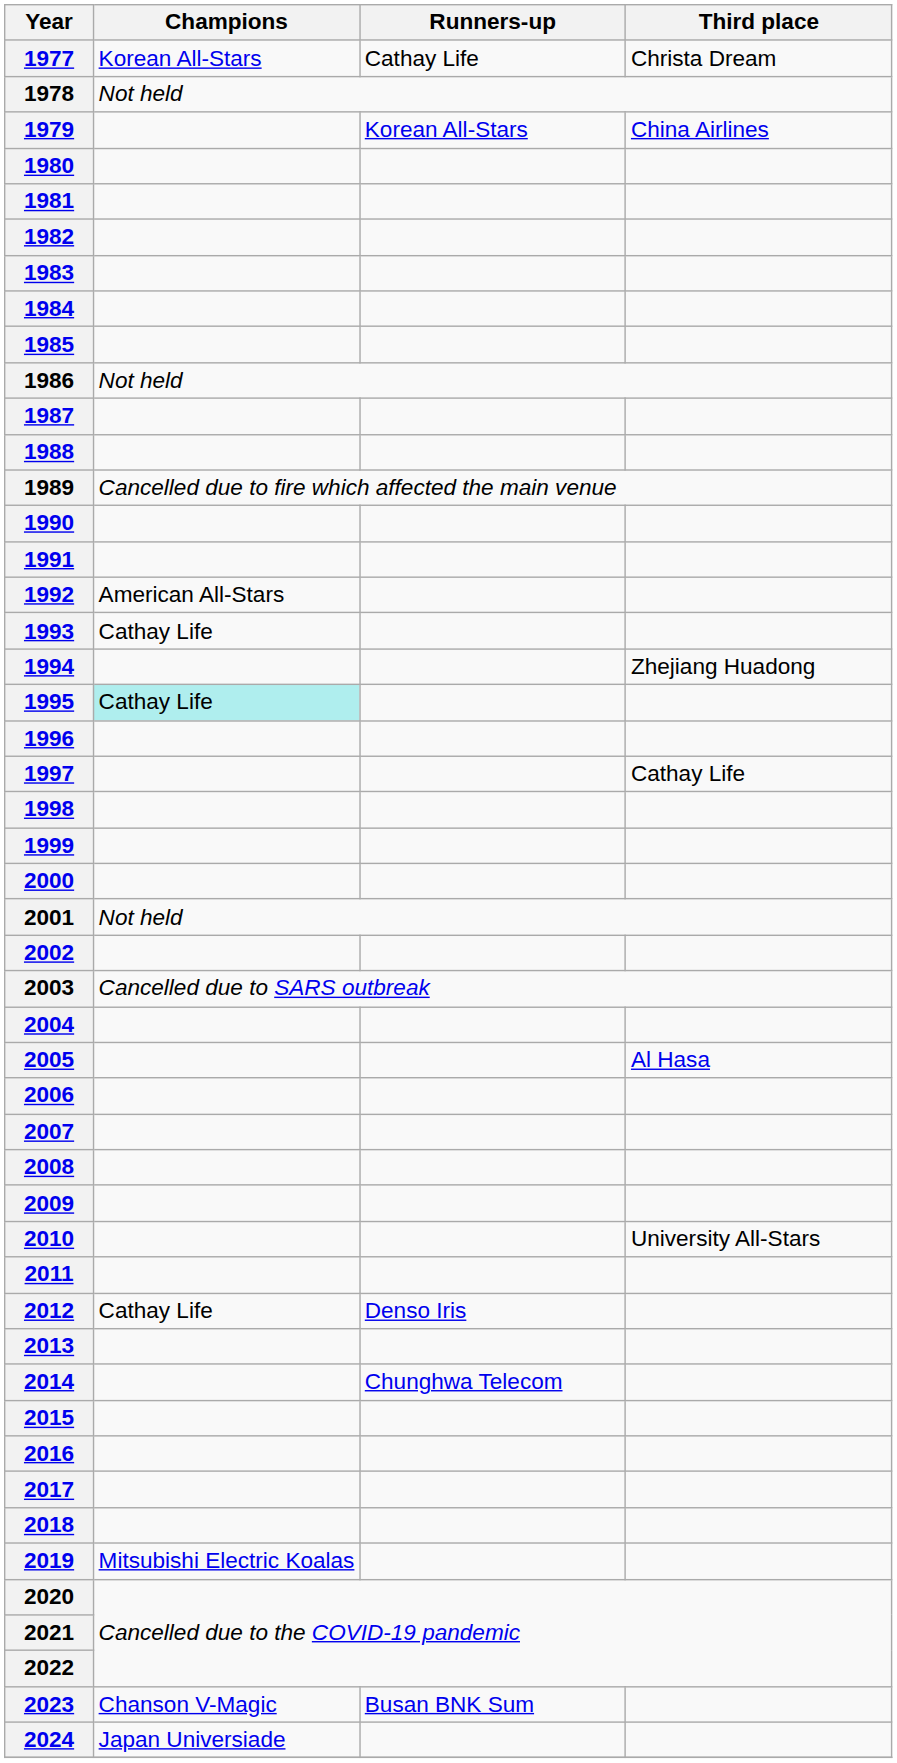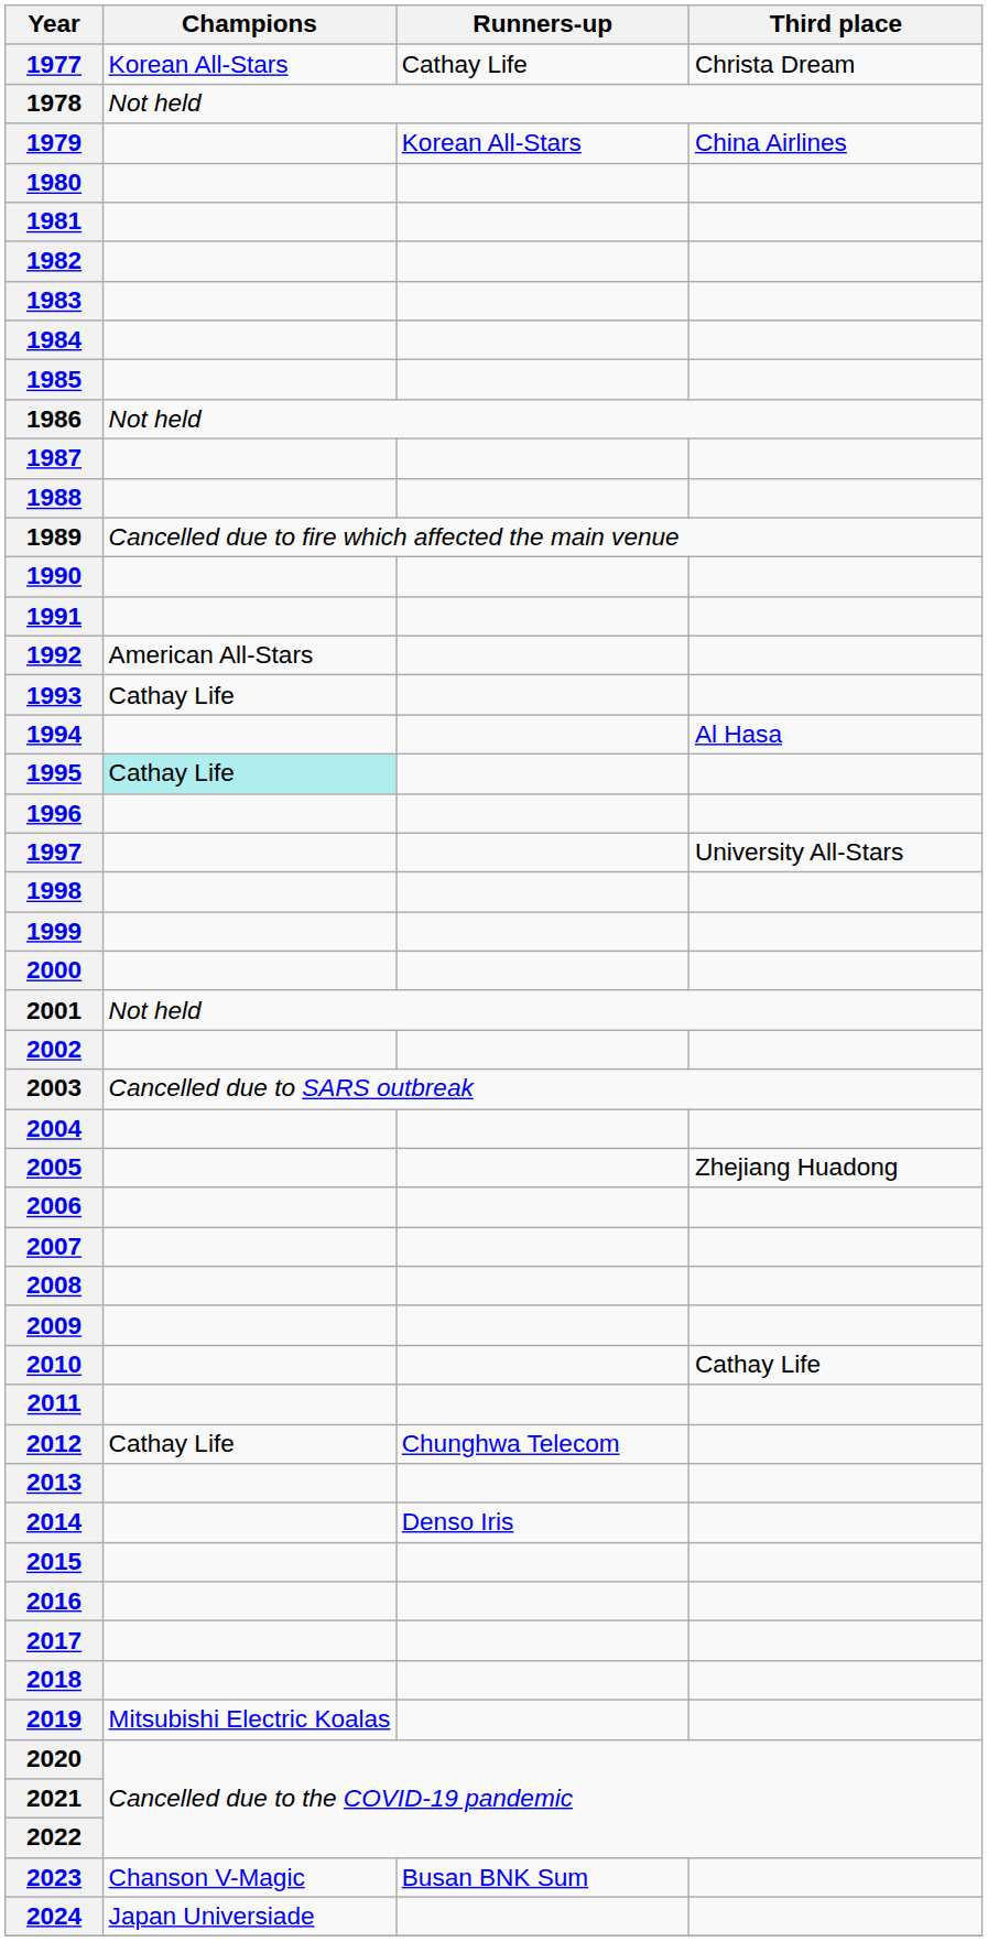1994 | Third place: Zhejiang Huadong -> Al Hasa
1997 | Third place: Cathay Life -> University All-Stars
2005 | Third place: Al Hasa -> Zhejiang Huadong
2010 | Third place: University All-Stars -> Cathay Life
2012 | Runners-up: Denso Iris -> Chunghwa Telecom
2014 | Runners-up: Chunghwa Telecom -> Denso Iris
